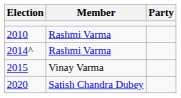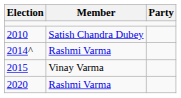2010 | Member: Rashmi Varma -> Satish Chandra Dubey
2020 | Member: Satish Chandra Dubey -> Rashmi Varma
